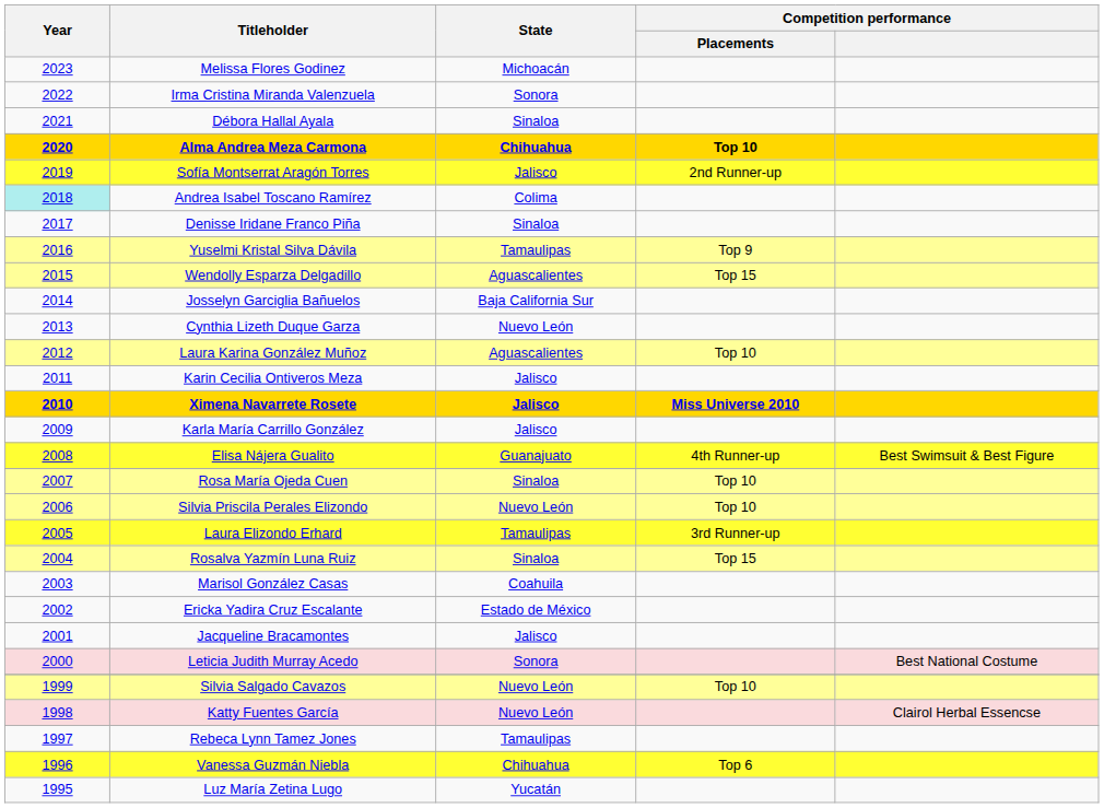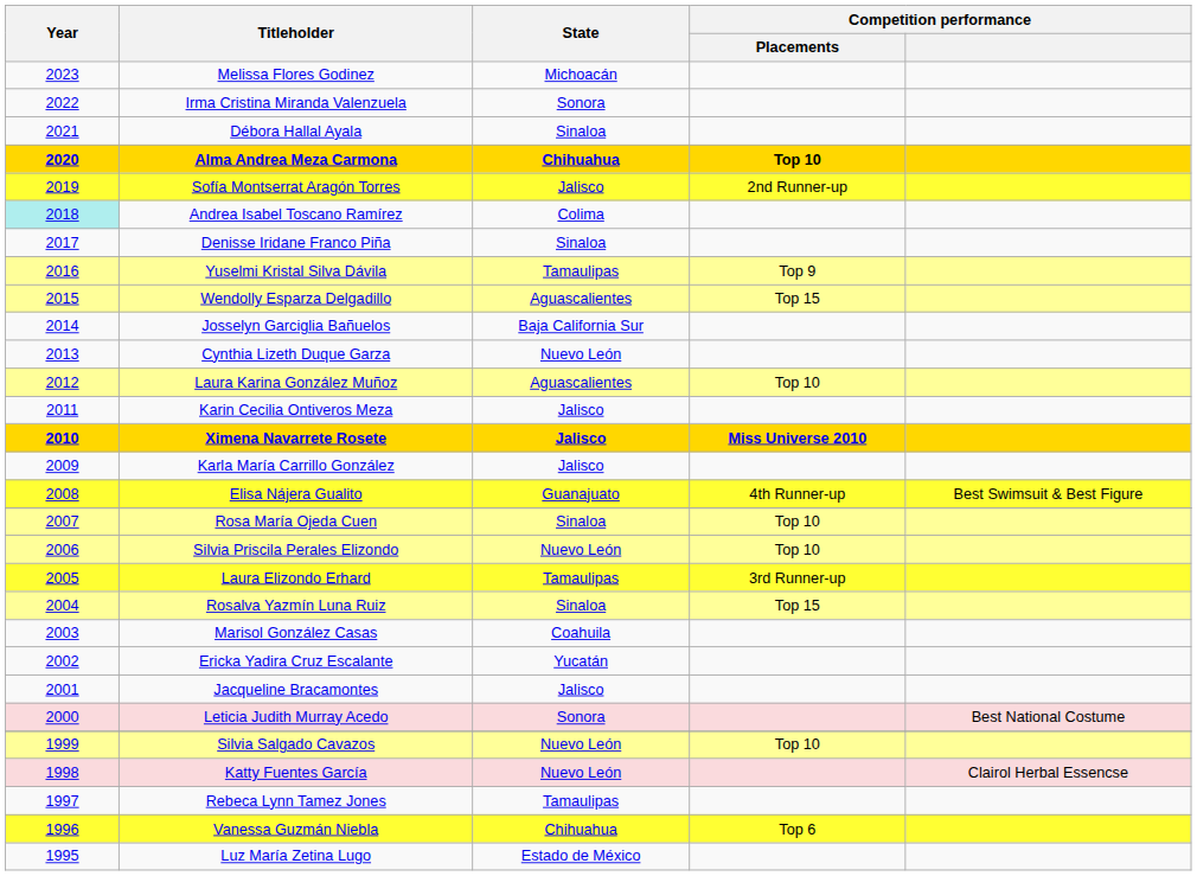Ericka Yadira Cruz Escalante | State: Estado de México -> Yucatán
Luz María Zetina Lugo | State: Yucatán -> Estado de México
